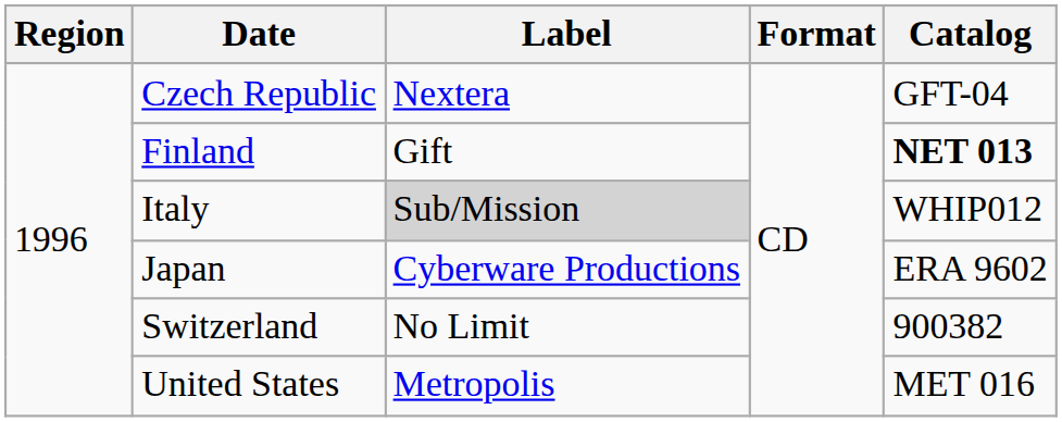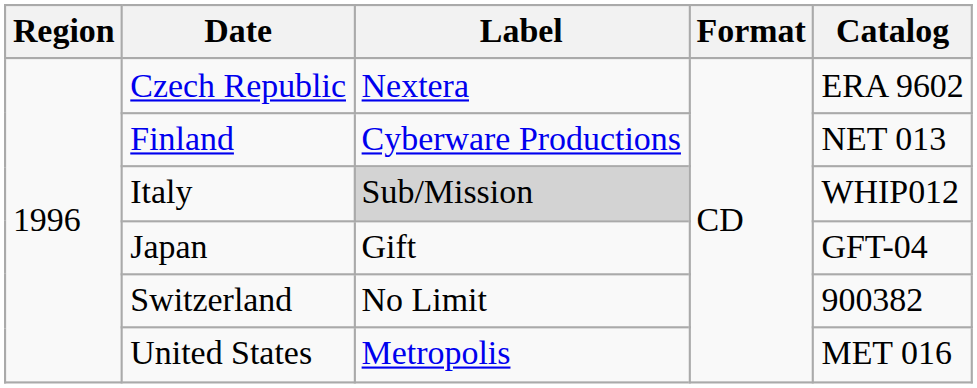Czech Republic | Catalog: GFT-04 -> ERA 9602
Finland | Label: Gift -> Cyberware Productions
Finland | Catalog: bold -> normal
Japan | Label: Cyberware Productions -> Gift
Japan | Catalog: ERA 9602 -> GFT-04
